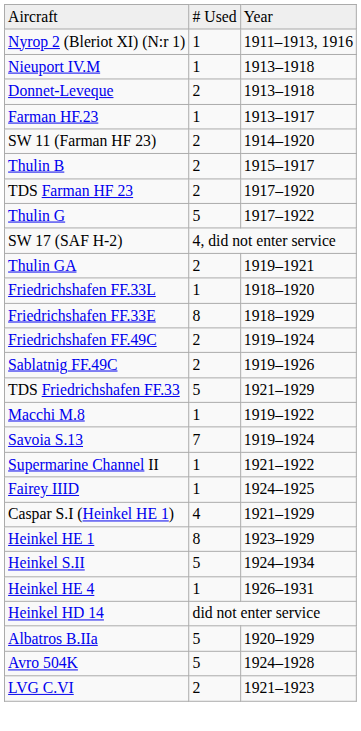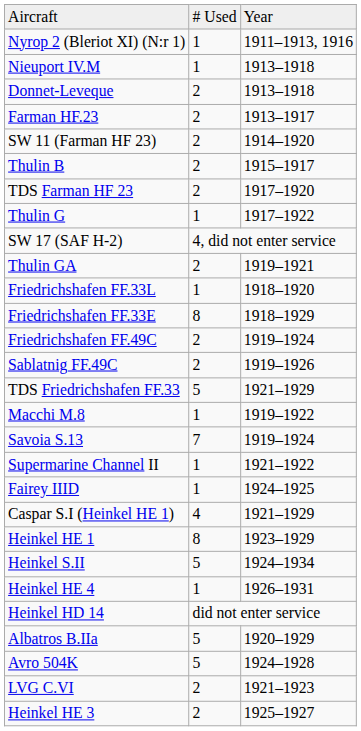Farman HF.23 | column 2: 1 -> 2
Thulin G | column 2: 5 -> 1
+ row: Heinkel HE 3 | 2 | 1925–1927
